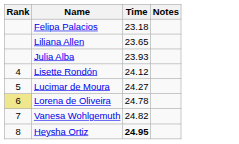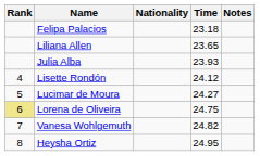+ column: Nationality
Lorena de Oliveira | Time: 24.78 -> 24.75
Heysha Ortiz | Time: bold -> normal
